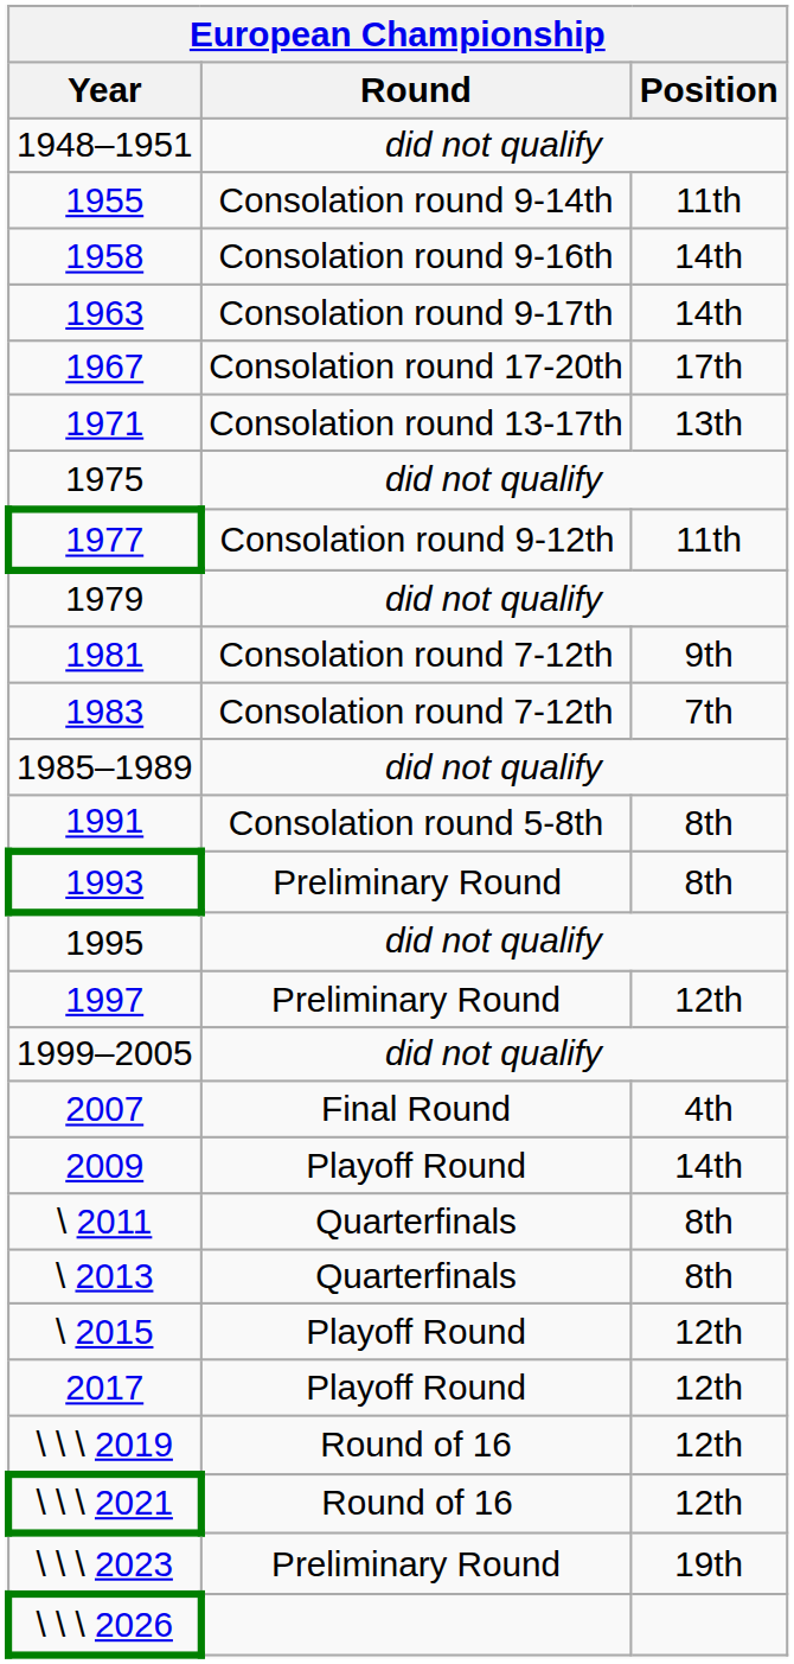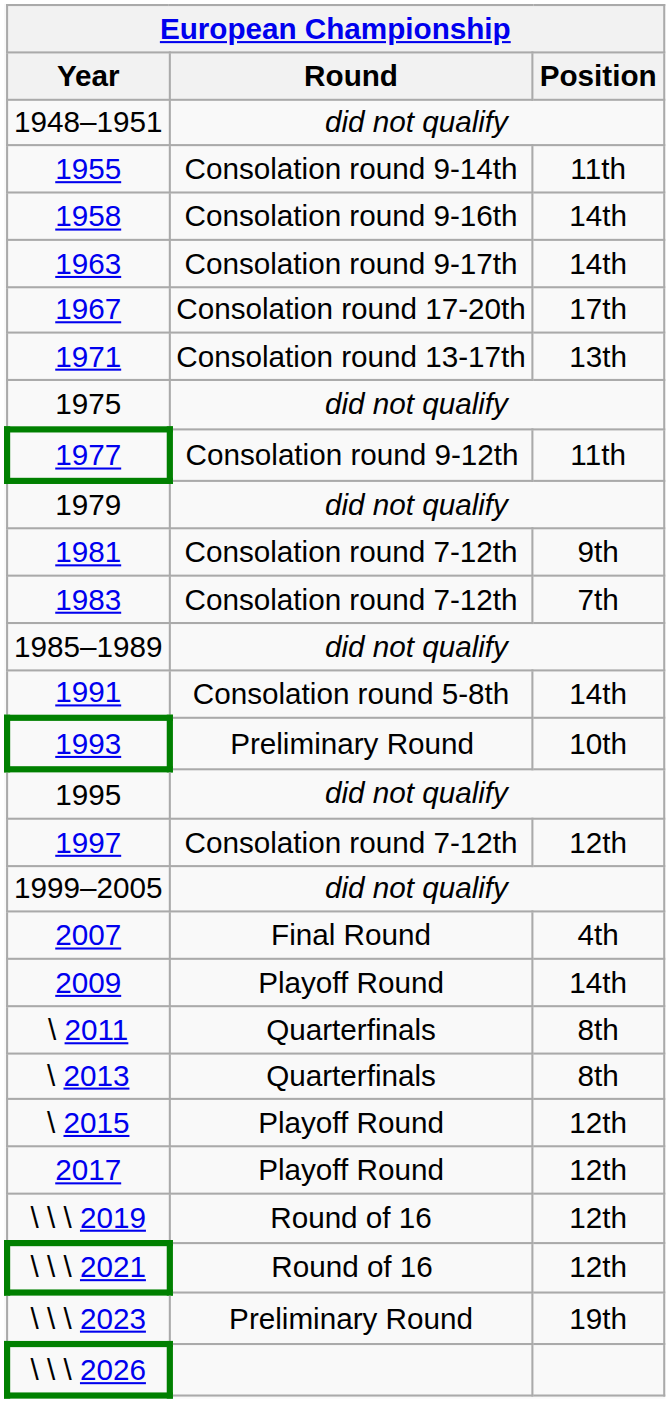1991 | Position: 8th -> 14th
1993 | Position: 8th -> 10th
1997 | Round: Preliminary Round -> Consolation round 7-12th
